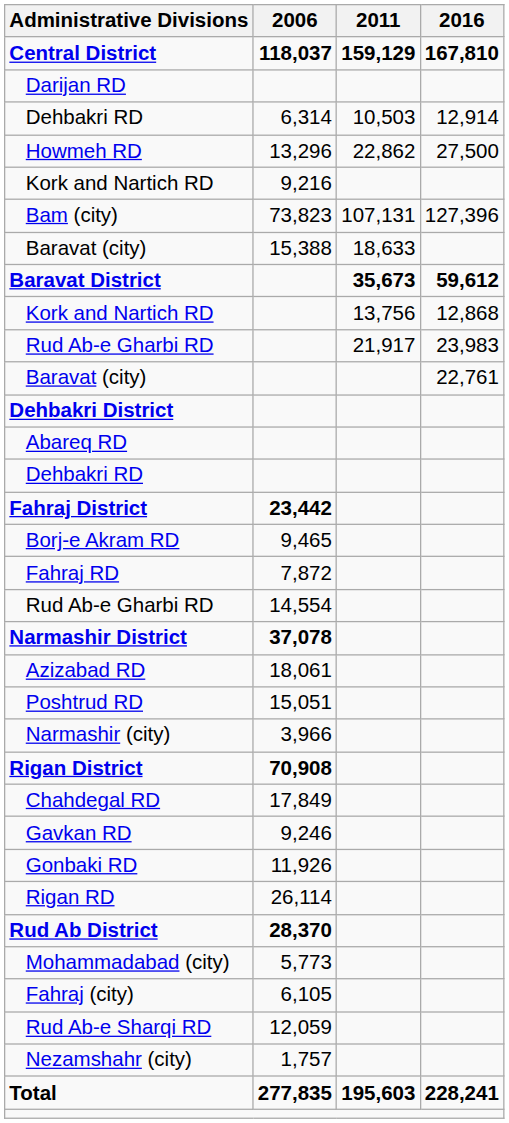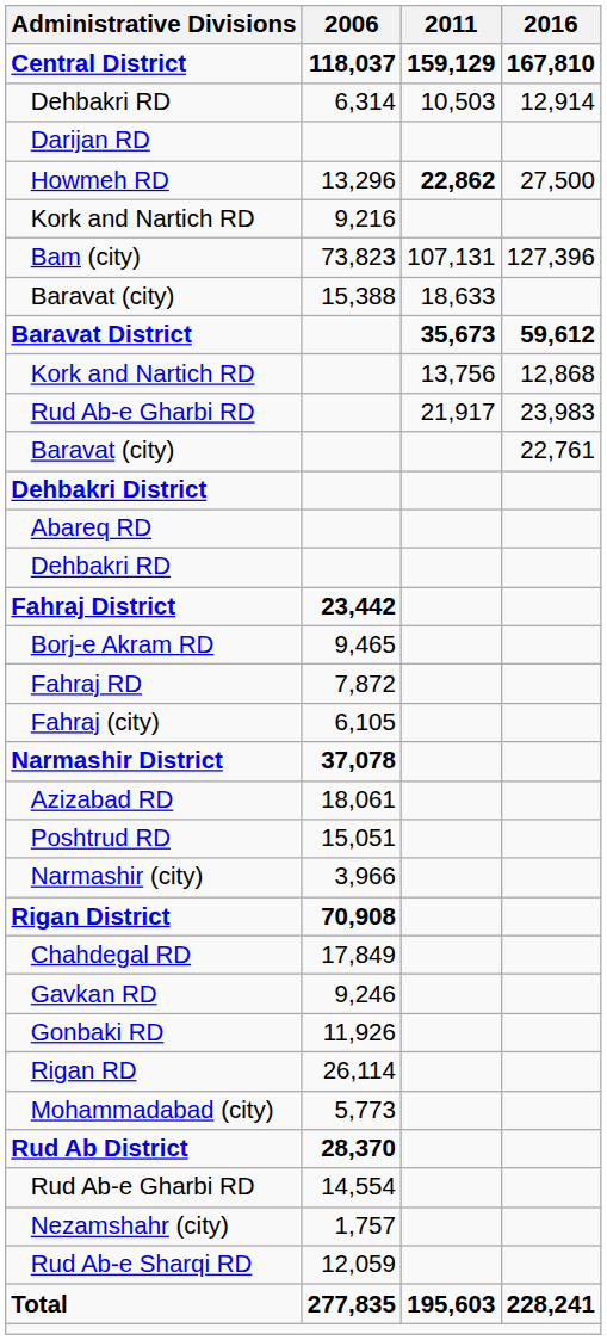rows swapped: Darijan RD <-> Dehbakri RD / 6,314
Howmeh RD | 2011: normal -> bold
rows swapped: Fahraj (city) <-> Rud Ab-e Gharbi RD / 14,554
rows swapped: Mohammadabad (city) <-> Rud Ab District
rows swapped: Rud Ab-e Sharqi RD <-> Nezamshahr (city)
